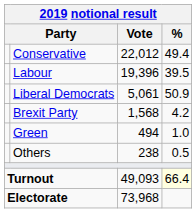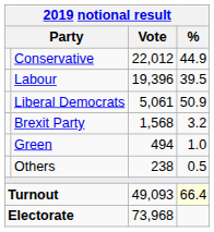Conservative | %: 49.4 -> 44.9
Brexit Party | %: 4.2 -> 3.2
